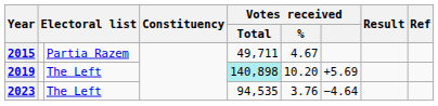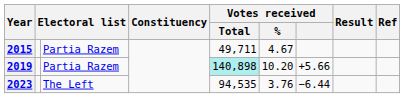2019 | column 3: The Left -> Partia Razem
2019 | Votes received: +5.69 -> +5.66
2023 | Votes received: −4.64 -> −6.44
